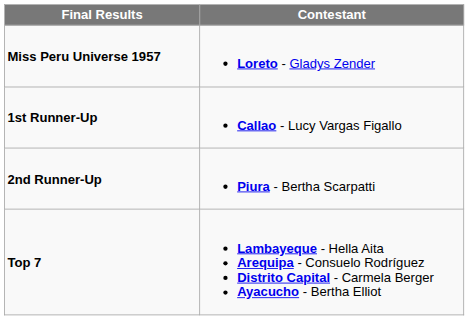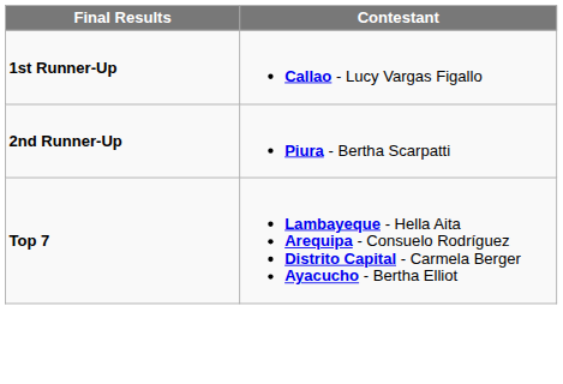- row: Miss Peru Universe 1957 | Loreto - Gladys Zender
